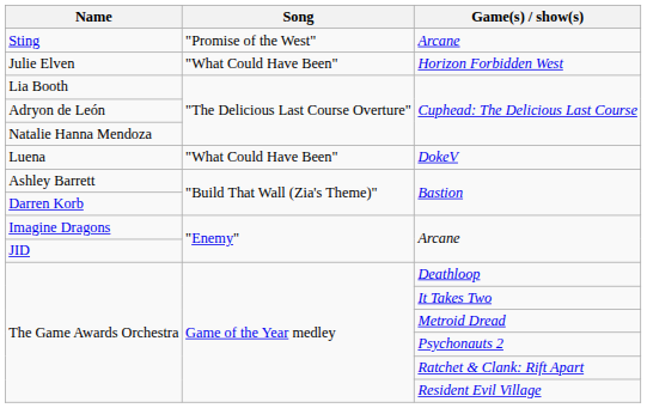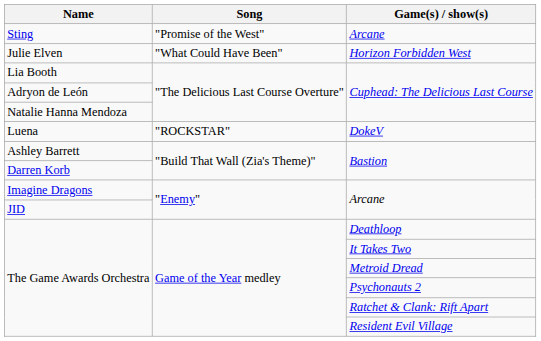Luena | Song: "What Could Have Been" -> "ROCKSTAR"
